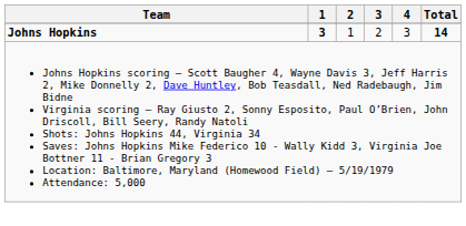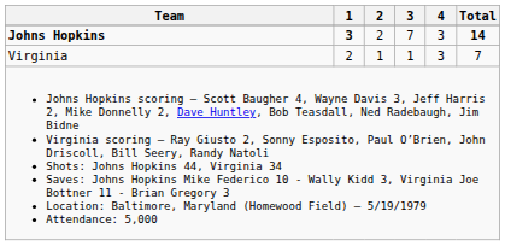Johns Hopkins | 2: 1 -> 2
Johns Hopkins | 3: 2 -> 7
+ row: Virginia | 2 | 1 | 1 | 3 | 7
